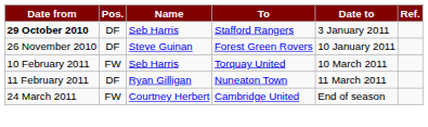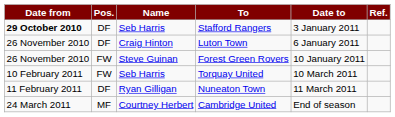+ row: 26 November 2010 | DF | Craig Hinton | Luton Town | 6 January 2011
Forest Green Rovers | Pos.: DF -> FW
Cambridge United | Pos.: FW -> MF
